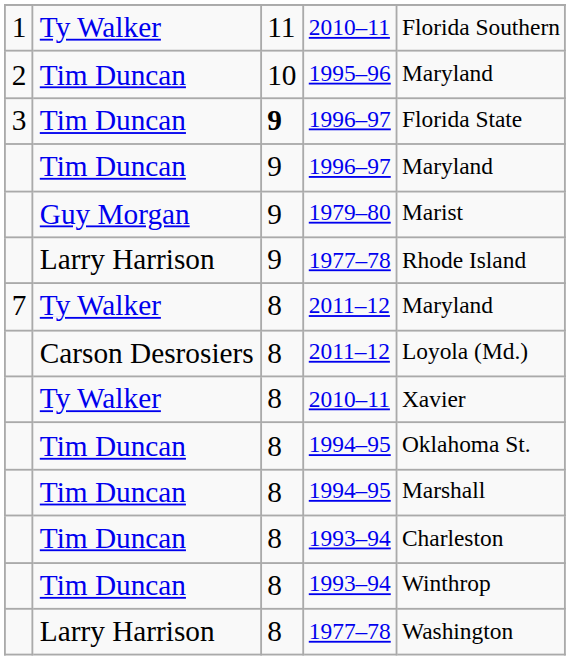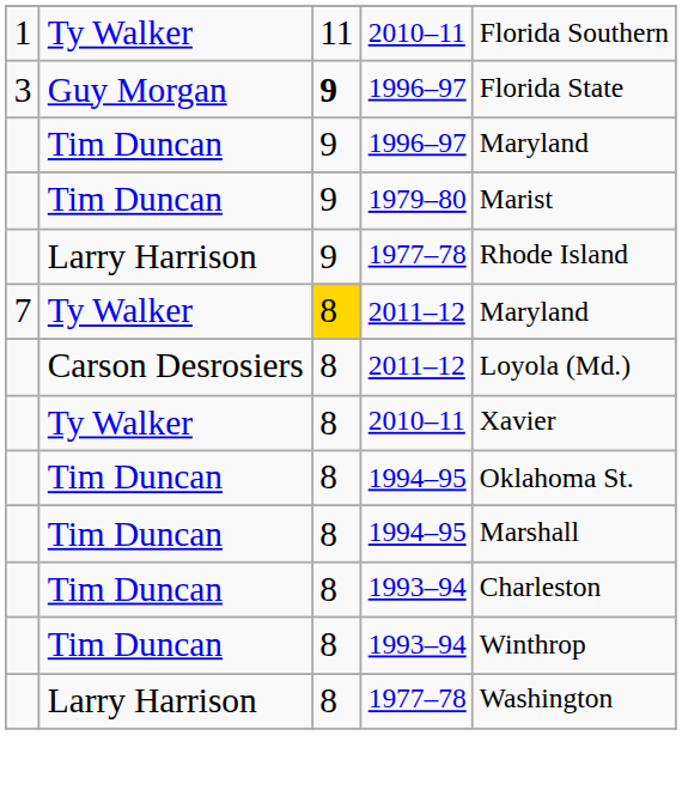- row: 2 | Tim Duncan | 10 | 1995–96 | Maryland
3 / 1996–97 | column 2: Tim Duncan -> Guy Morgan
1979–80 | column 2: Guy Morgan -> Tim Duncan
7 / 2011–12 | column 3: no background -> gold background
